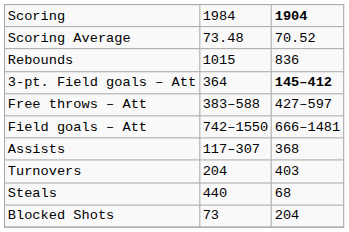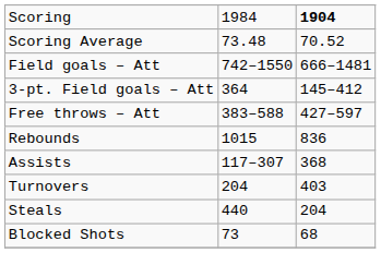rows swapped: Field goals – Att <-> Rebounds
3-pt. Field goals – Att | column 3: bold -> normal
Steals | column 3: 68 -> 204
Blocked Shots | column 3: 204 -> 68
